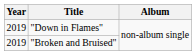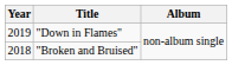"Broken and Bruised" | Year: 2019 -> 2018
